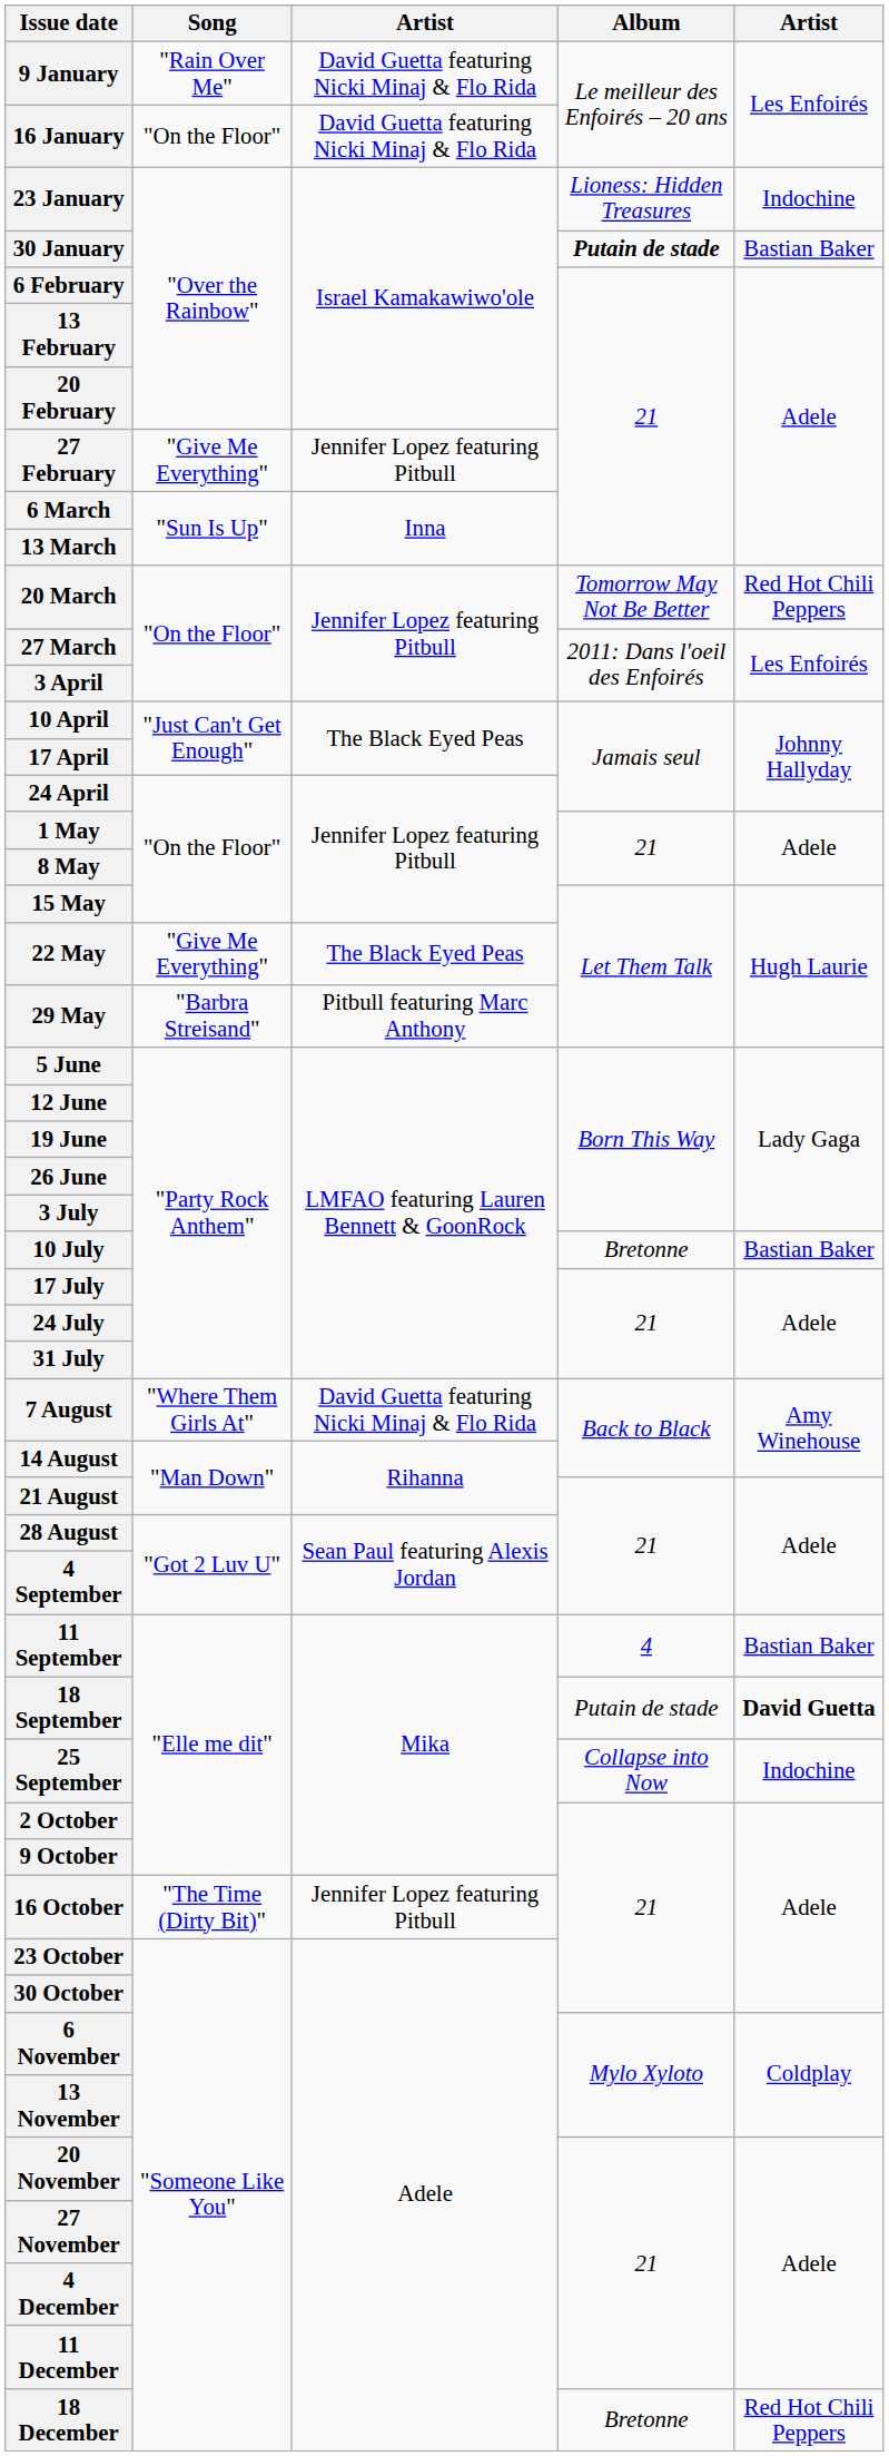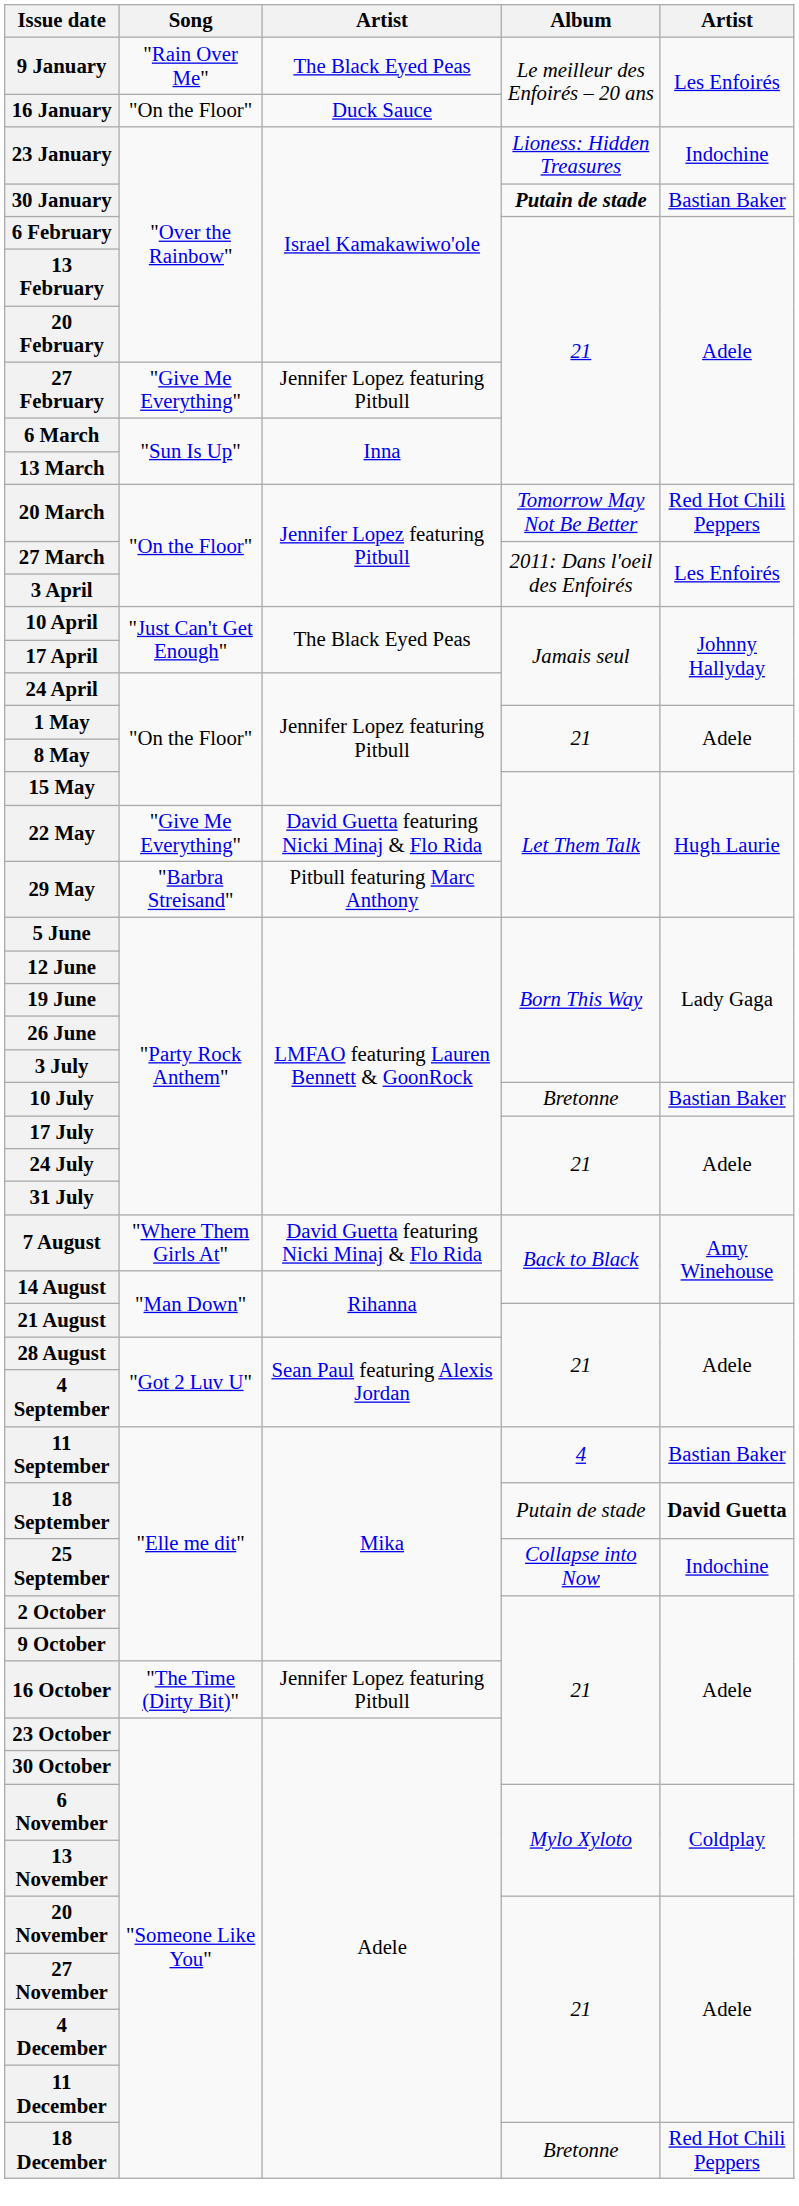9 January | column 3: David Guetta featuring Nicki Minaj & Flo Rida -> The Black Eyed Peas
16 January | column 3: David Guetta featuring Nicki Minaj & Flo Rida -> Duck Sauce
22 May | column 3: The Black Eyed Peas -> David Guetta featuring Nicki Minaj & Flo Rida
